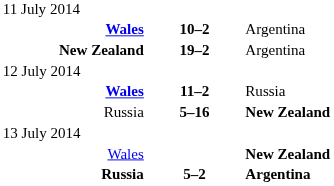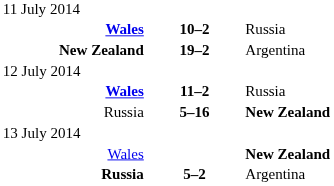Wales / 10–2 | column 3: Argentina -> Russia
Russia / 5–2 | column 3: bold -> normal
